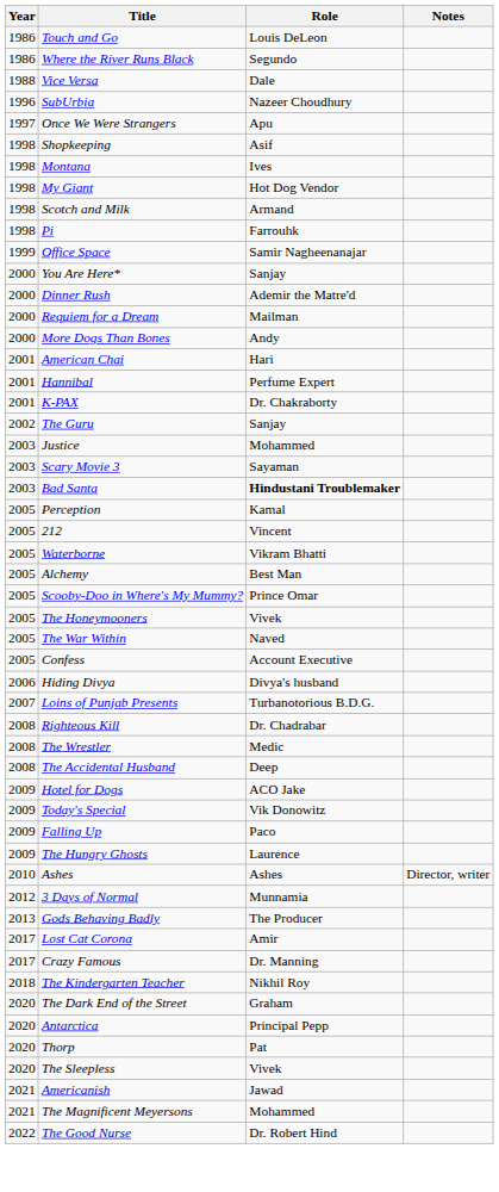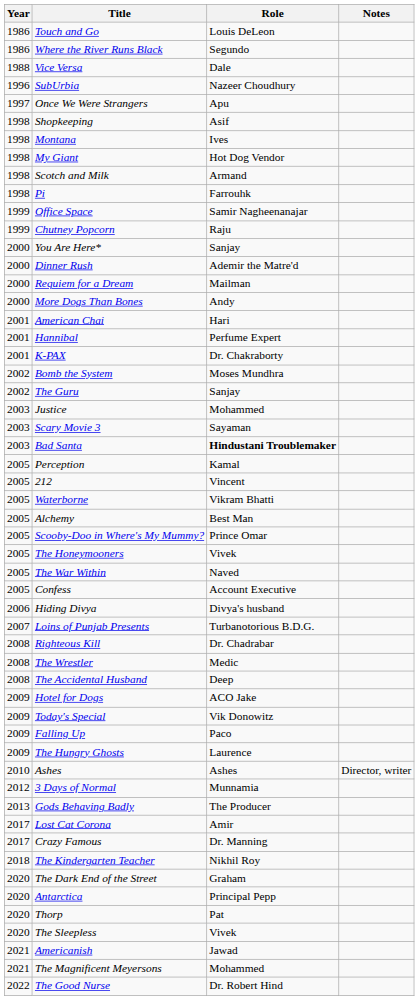+ row: 1999 | Chutney Popcorn | Raju
+ row: 2002 | Bomb the System | Moses Mundhra
